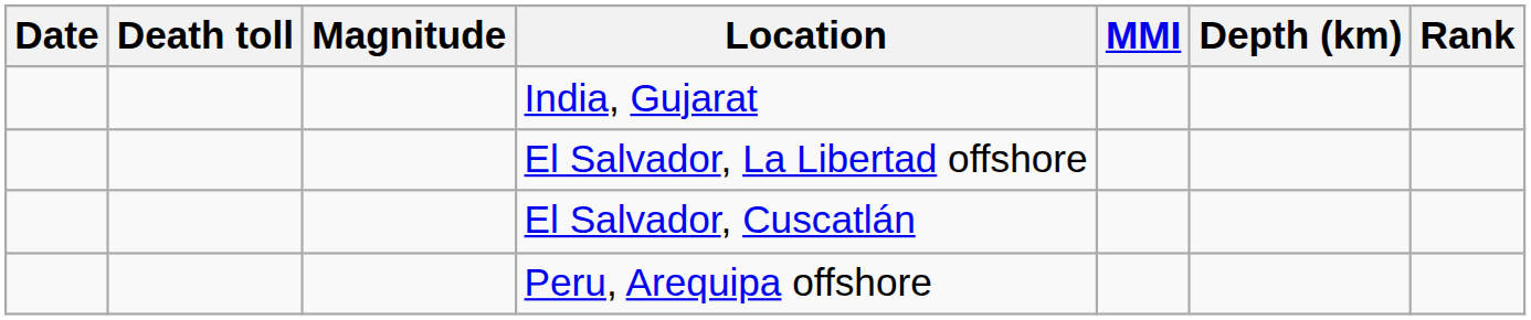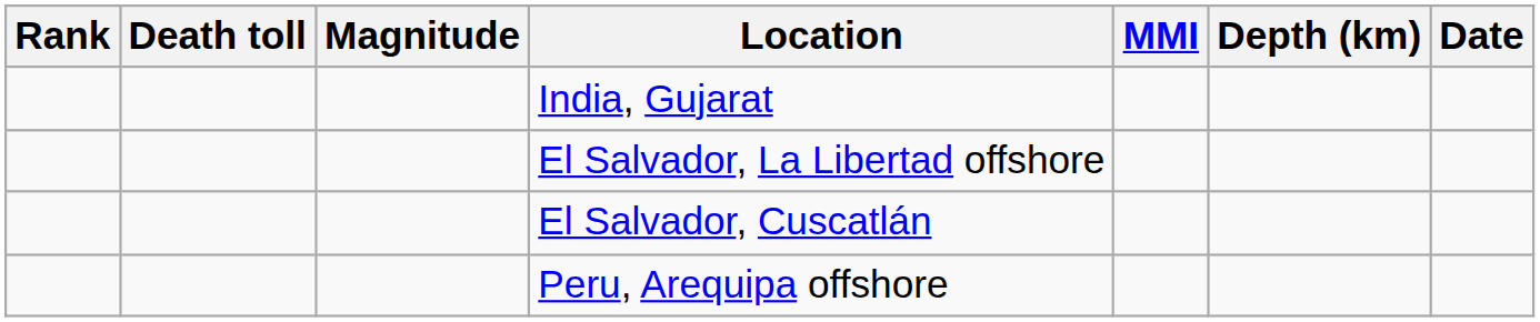columns swapped: Rank <-> Date
